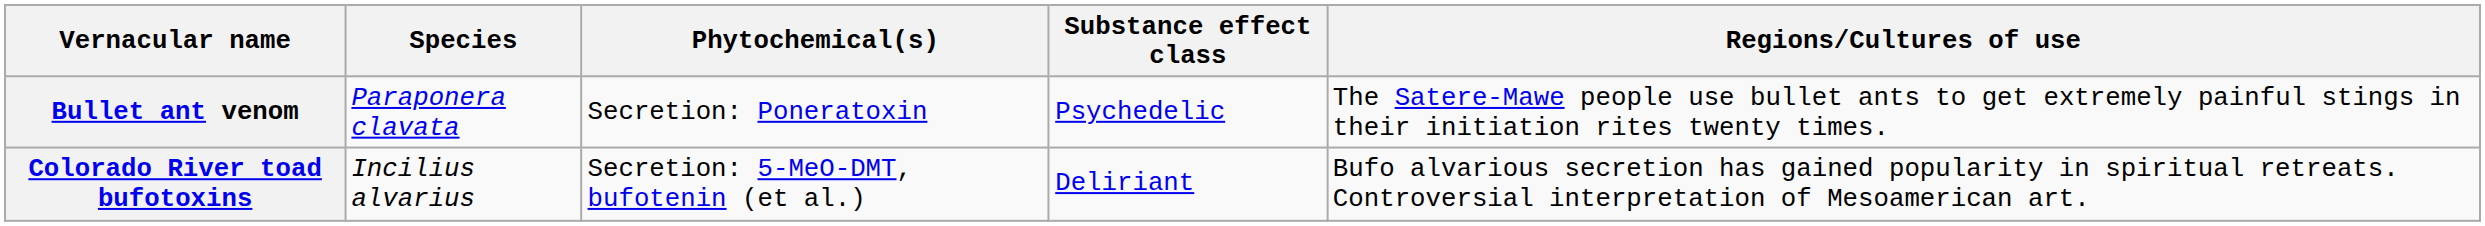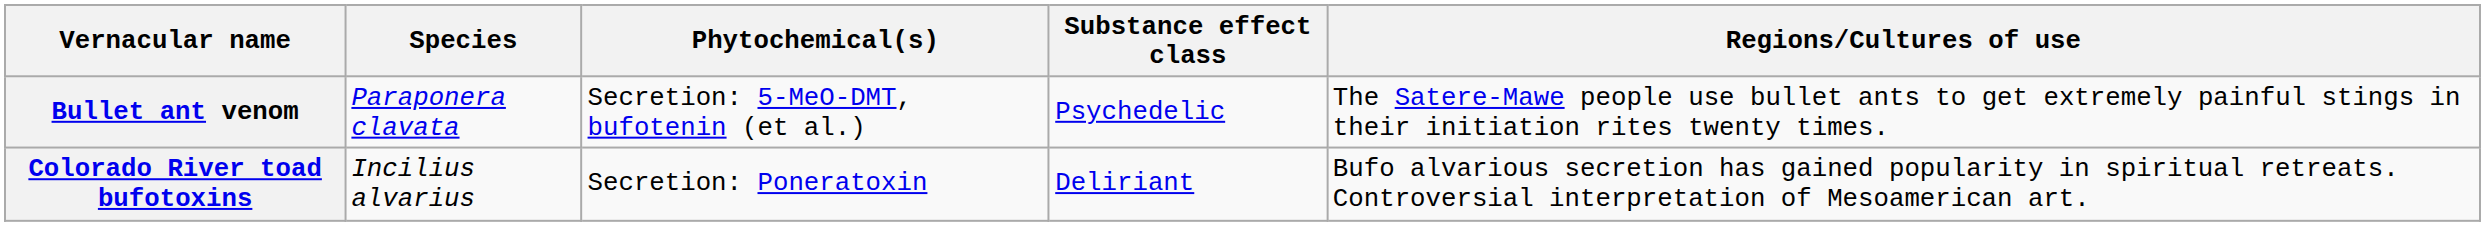Bullet ant venom | Phytochemical(s): Secretion: Poneratoxin -> Secretion: 5-MeO-DMT, bufotenin (et al.)
Colorado River toad bufotoxins | Phytochemical(s): Secretion: 5-MeO-DMT, bufotenin (et al.) -> Secretion: Poneratoxin
